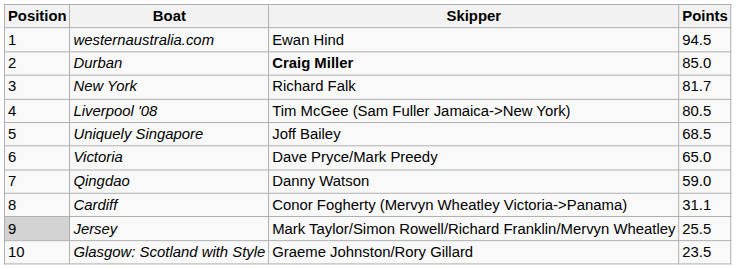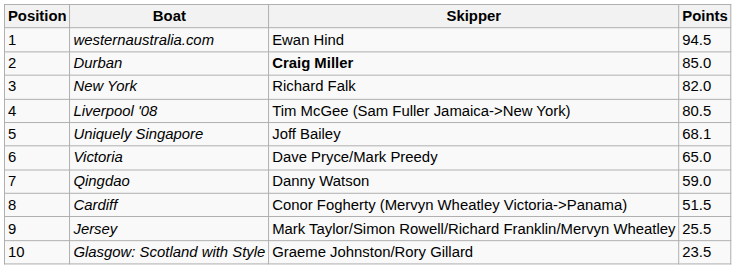New York | Points: 81.7 -> 82.0
Uniquely Singapore | Points: 68.5 -> 68.1
Cardiff | Points: 31.1 -> 51.5
Jersey | Position: lightgrey background -> no background
